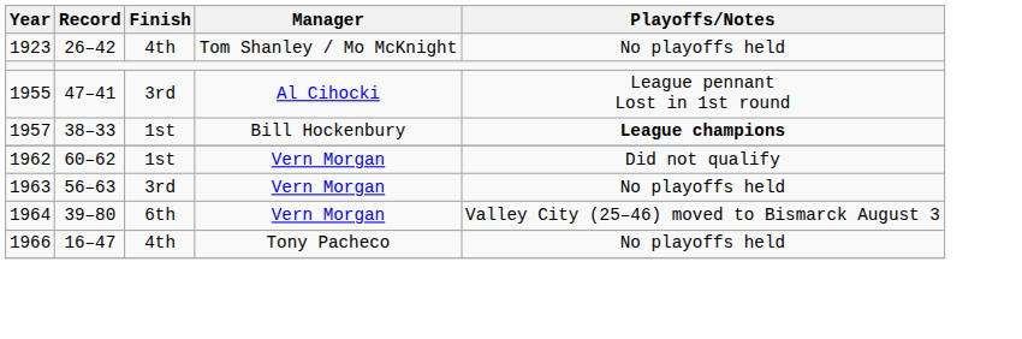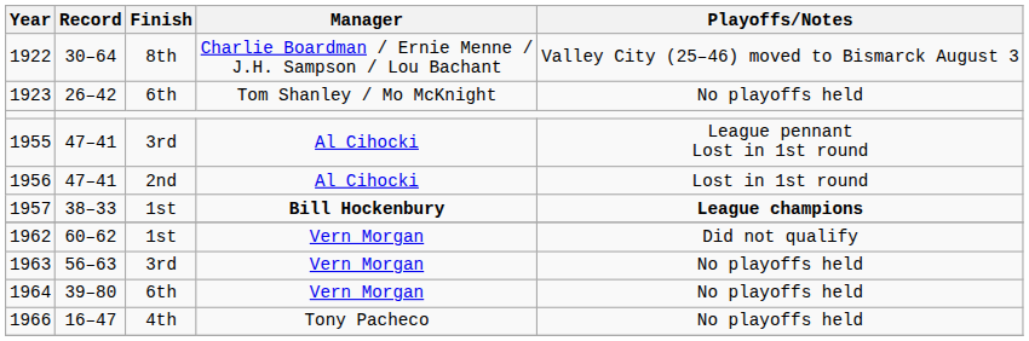+ row: 1922 | 30–64 | 8th | Charlie Boardman / Ernie Menne / J.H. Sampson / Lou Bachant | Valley City (25–46) moved to Bismarck August 3
1923 | Finish: 4th -> 6th
+ row: 1956 | 47–41 | 2nd | Al Cihocki | Lost in 1st round
1957 | Manager: normal -> bold
1964 | Playoffs/Notes: Valley City (25–46) moved to Bismarck August 3 -> No playoffs held
